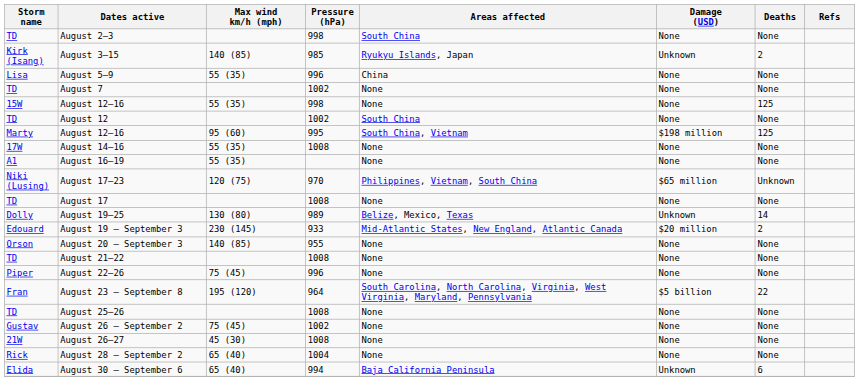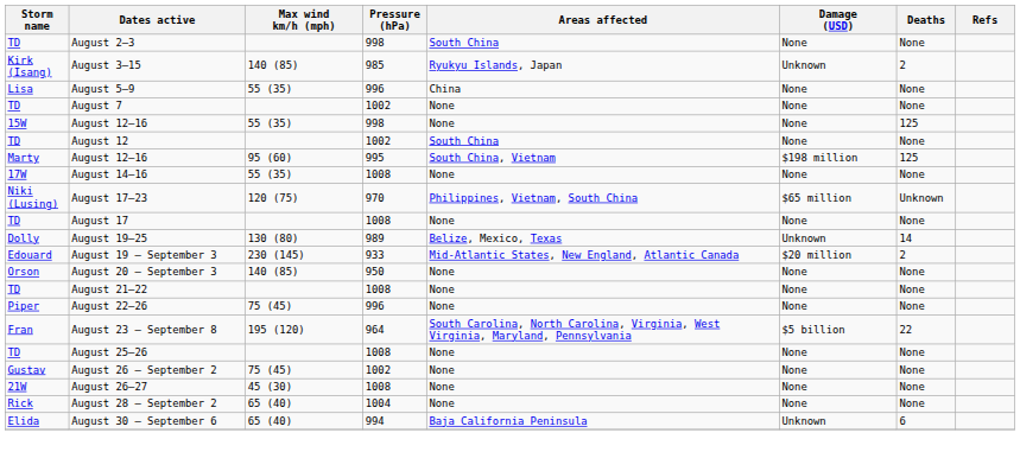- row: A1 | August 16–19 | 55 (35) | None | None | None
August 20 – September 3 | Pressure (hPa): 955 -> 950
